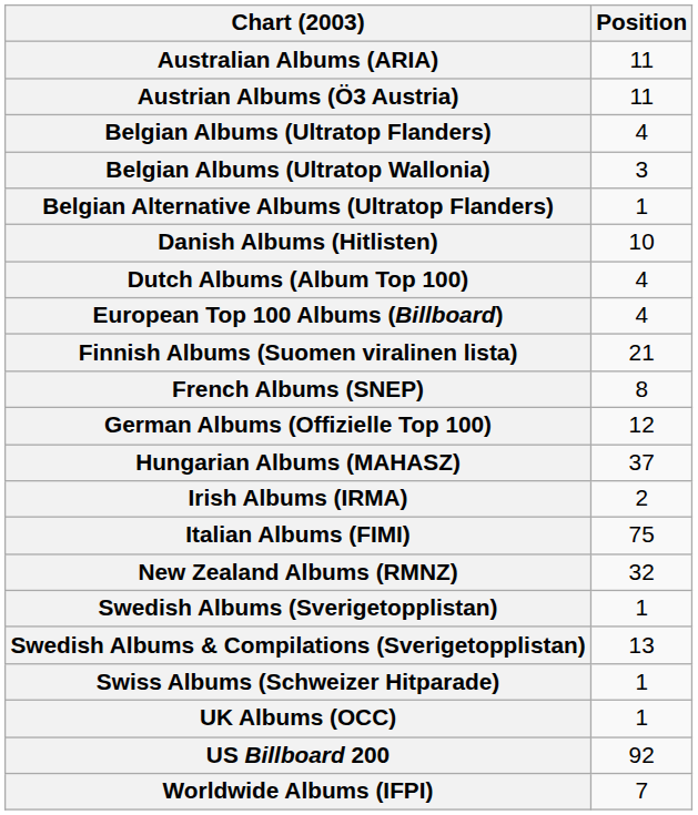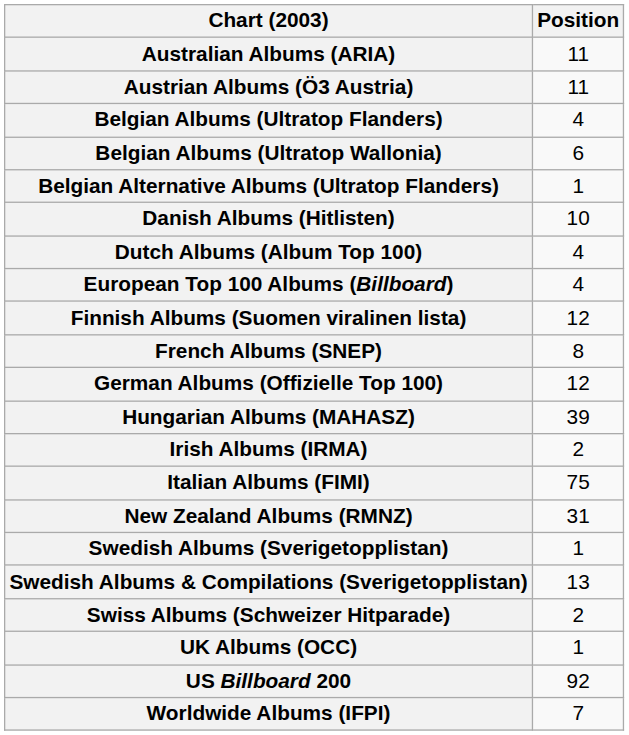Belgian Albums (Ultratop Wallonia) | Position: 3 -> 6
Finnish Albums (Suomen viralinen lista) | Position: 21 -> 12
Hungarian Albums (MAHASZ) | Position: 37 -> 39
New Zealand Albums (RMNZ) | Position: 32 -> 31
Swiss Albums (Schweizer Hitparade) | Position: 1 -> 2
